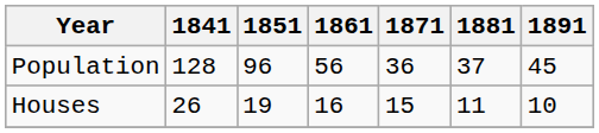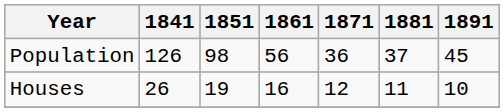Population | 1841: 128 -> 126
Population | 1851: 96 -> 98
Houses | 1871: 15 -> 12
